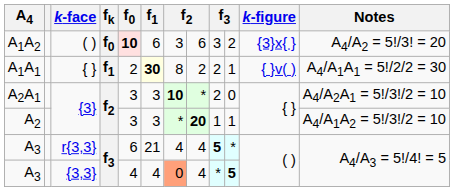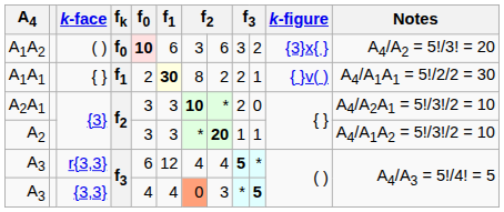A3 / r{3,3} | f1: 21 -> 12
A3 / {3,3} | column 8: 4 -> 3
